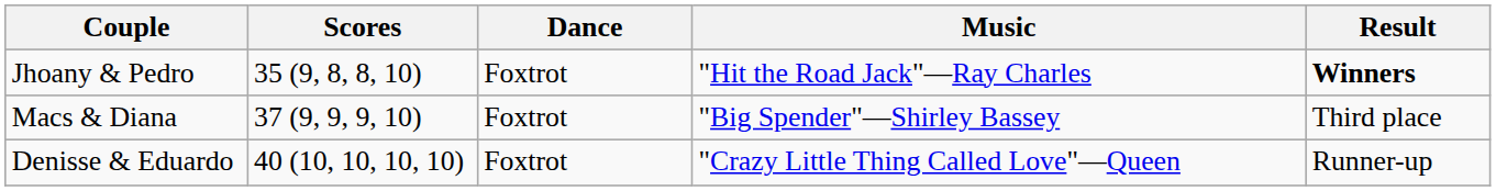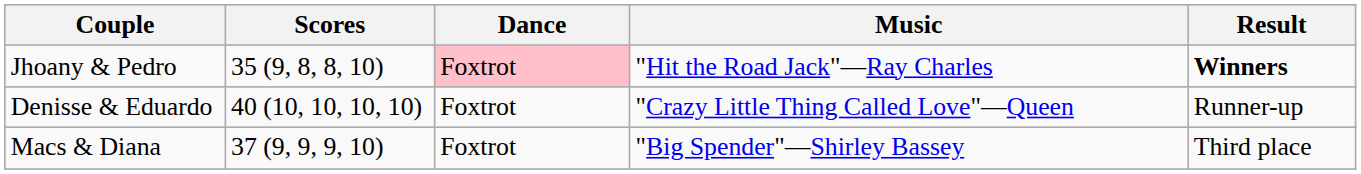Jhoany & Pedro | Dance: no background -> pink background
rows swapped: Macs & Diana <-> Denisse & Eduardo
